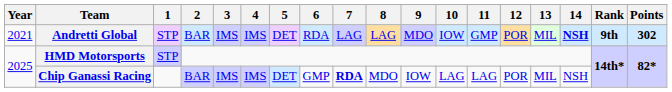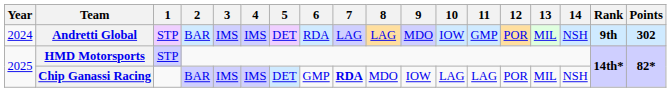Andretti Global | Year: 2021 -> 2024
Andretti Global | 14: bold -> normal
